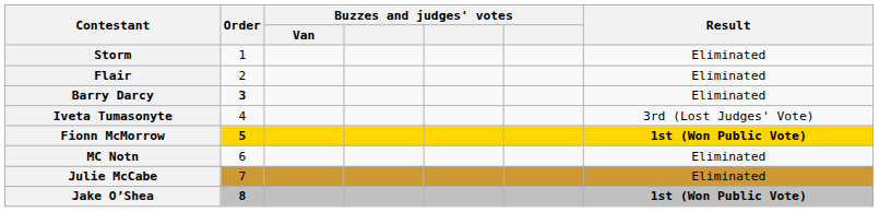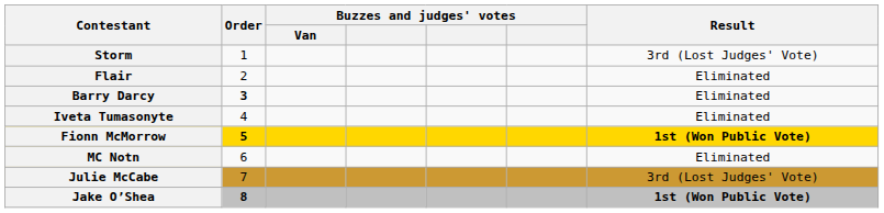Storm | Result: Eliminated -> 3rd (Lost Judges' Vote)
Iveta Tumasonyte | Result: 3rd (Lost Judges' Vote) -> Eliminated
Julie McCabe | Result: Eliminated -> 3rd (Lost Judges' Vote)
